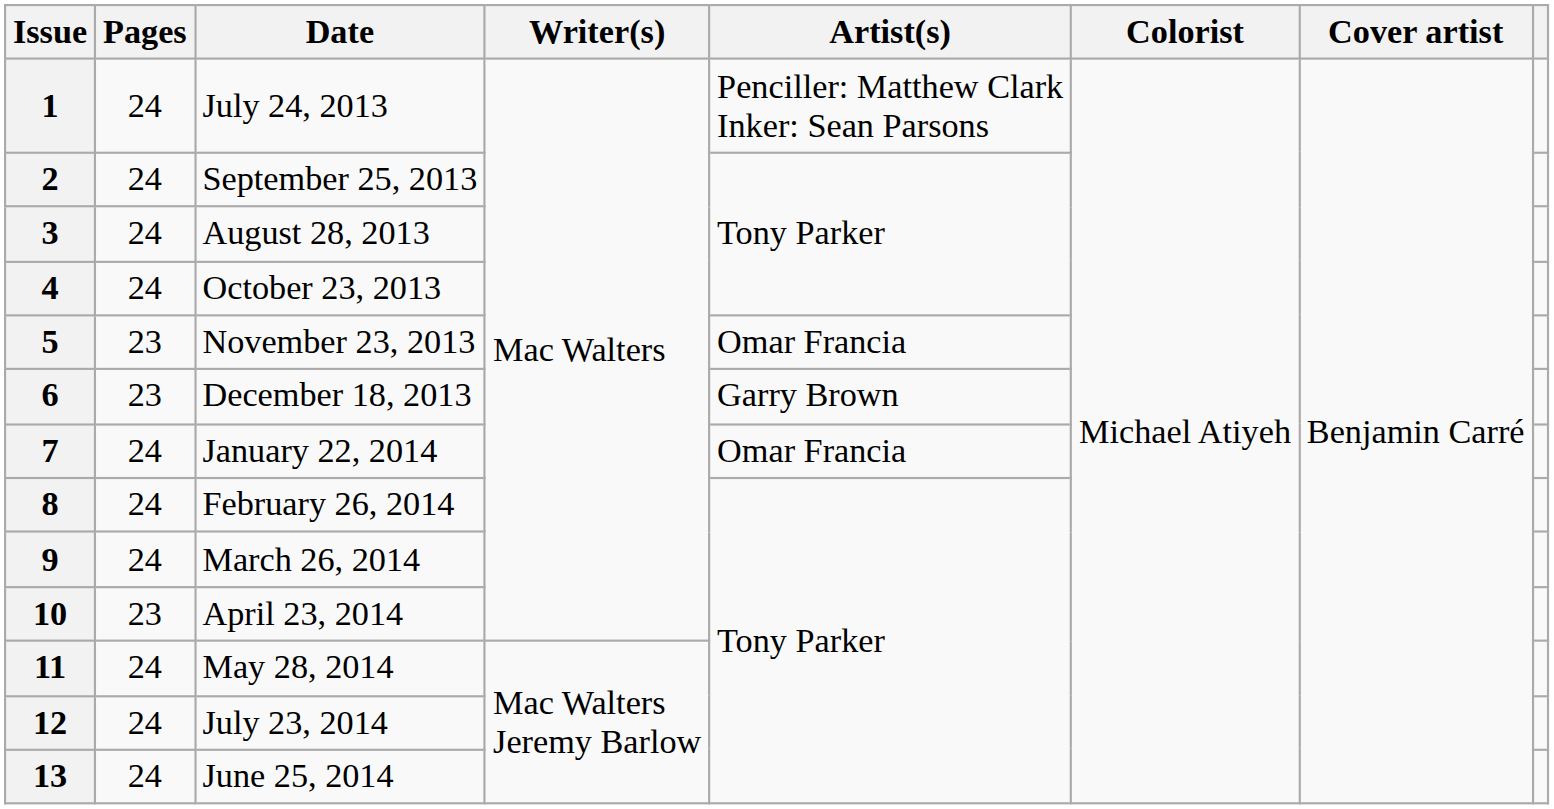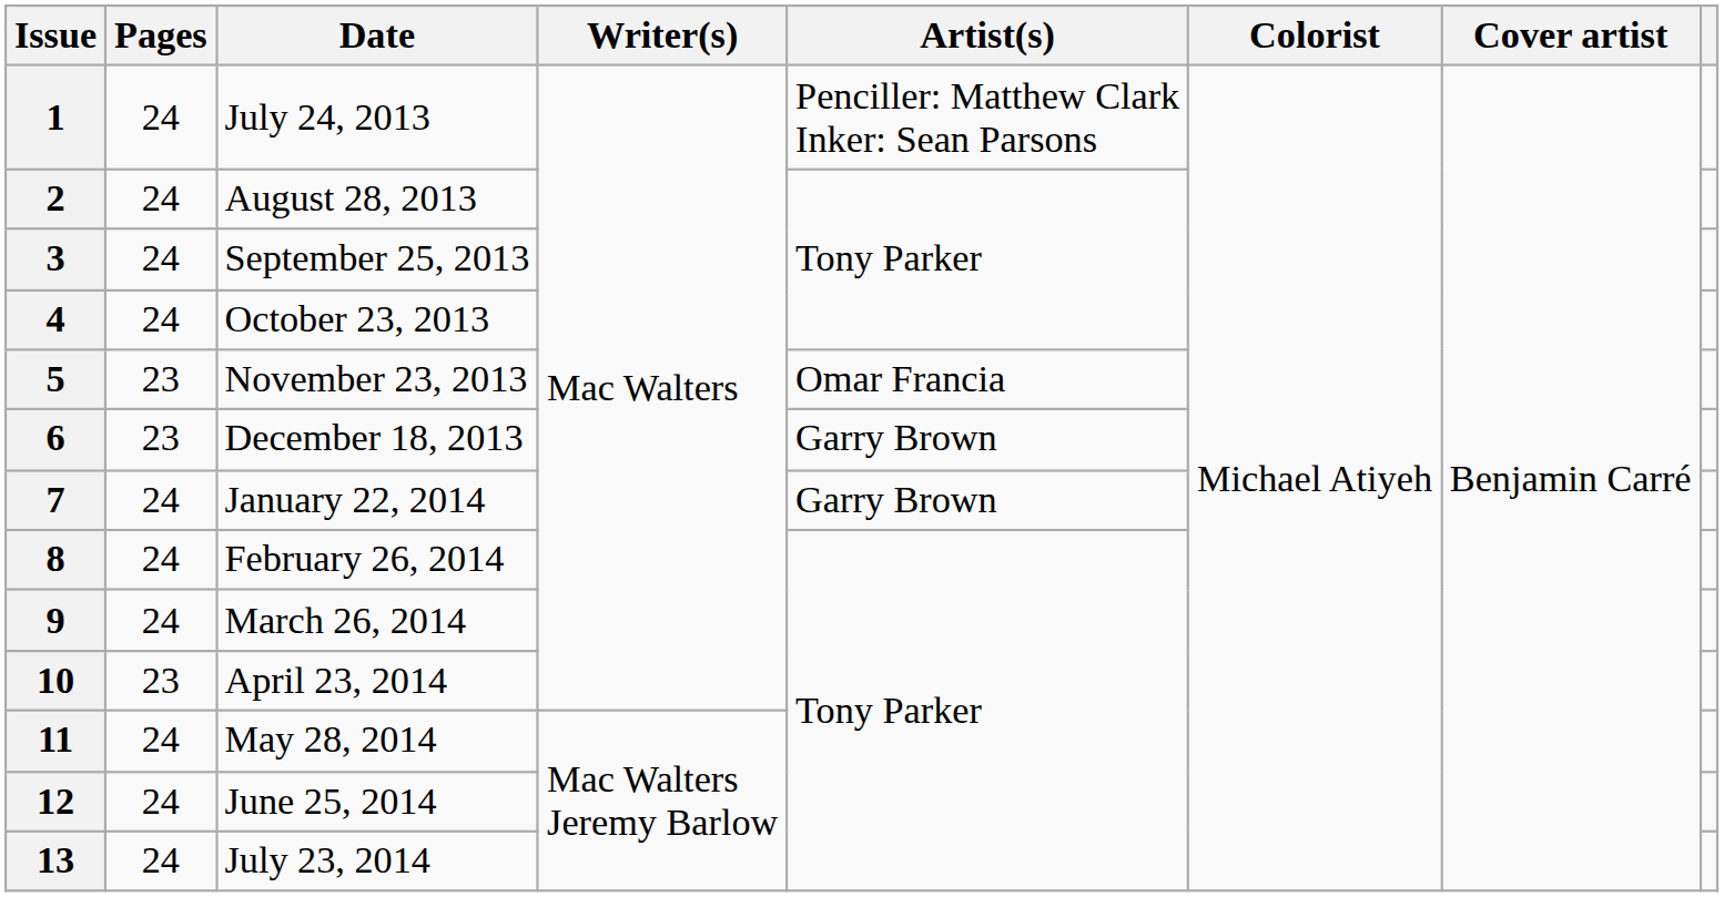2 | Date: September 25, 2013 -> August 28, 2013
3 | Date: August 28, 2013 -> September 25, 2013
7 | Artist(s): Omar Francia -> Garry Brown
12 | Date: July 23, 2014 -> June 25, 2014
13 | Date: June 25, 2014 -> July 23, 2014
